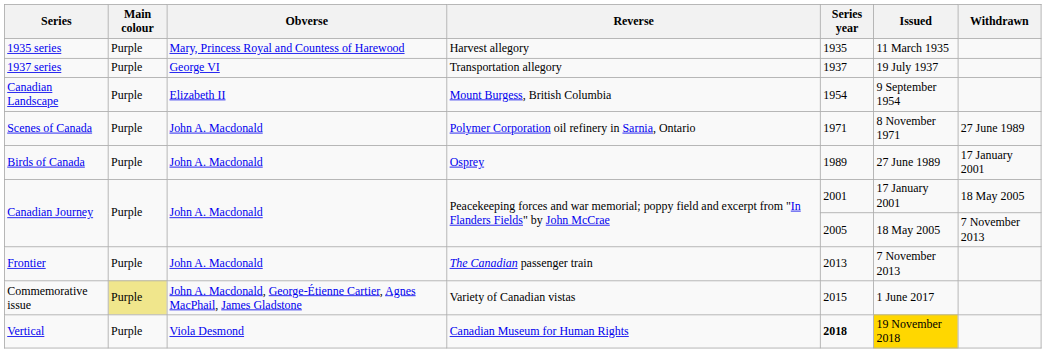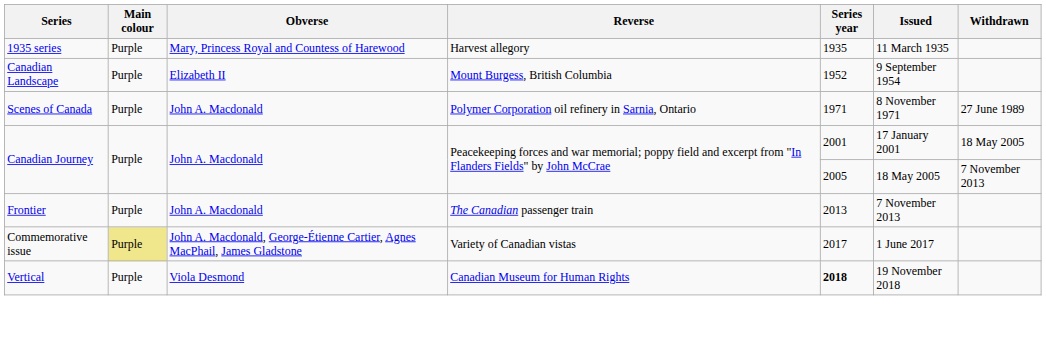- row: 1937 series | Purple | George VI | Transportation allegory | 1937 | 19 July 1937
Canadian Landscape | Series year: 1954 -> 1952
- row: Birds of Canada | Purple | John A. Macdonald | Osprey | 1989 | 27 June 1989 | 17 January 2001
Commemorative issue | Series year: 2015 -> 2017
Vertical | Issued: gold background -> no background
